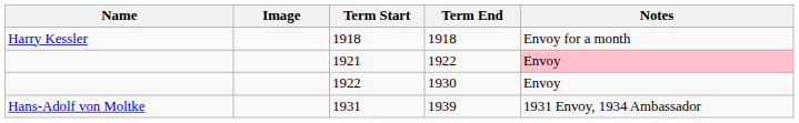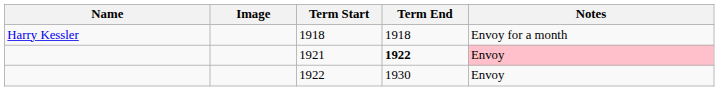1921 | Term End: normal -> bold
- row: Hans-Adolf von Moltke | 1931 | 1939 | 1931 Envoy, 1934 Ambassador
